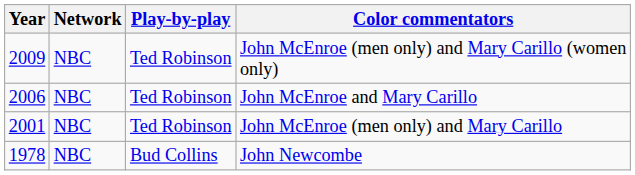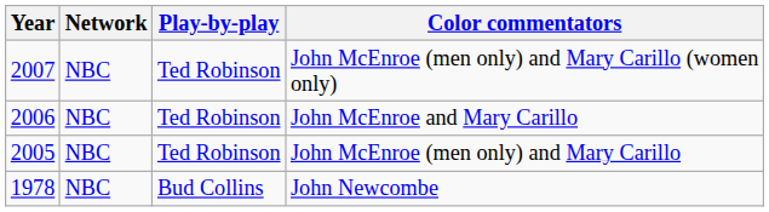John McEnroe (men only) and Mary Carillo (women only) | Year: 2009 -> 2007
John McEnroe (men only) and Mary Carillo | Year: 2001 -> 2005
